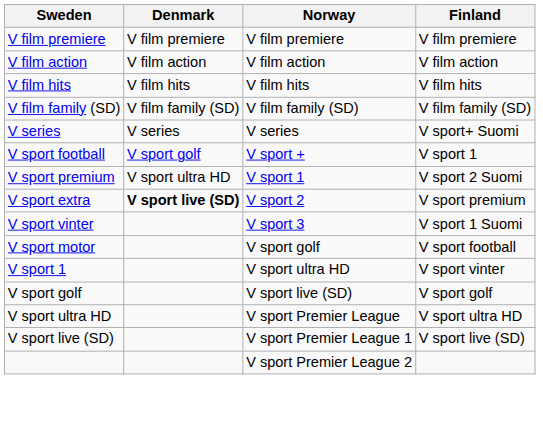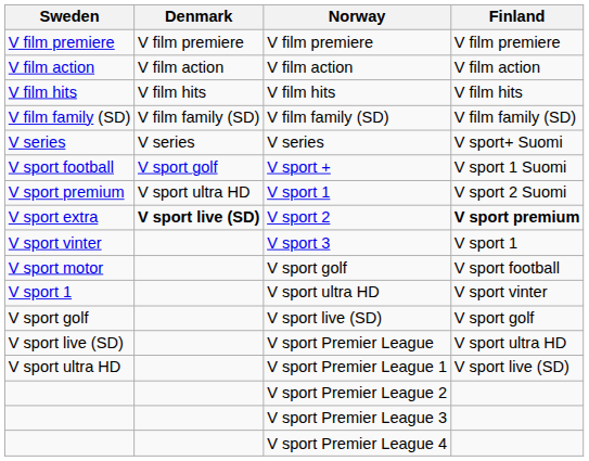V sport + | Finland: V sport 1 -> V sport 1 Suomi
V sport 2 | Finland: normal -> bold
V sport 3 | Finland: V sport 1 Suomi -> V sport 1
V sport Premier League | Sweden: V sport ultra HD -> V sport live (SD)
V sport Premier League 1 | Sweden: V sport live (SD) -> V sport ultra HD
+ row: V sport Premier League 3
+ row: V sport Premier League 4
